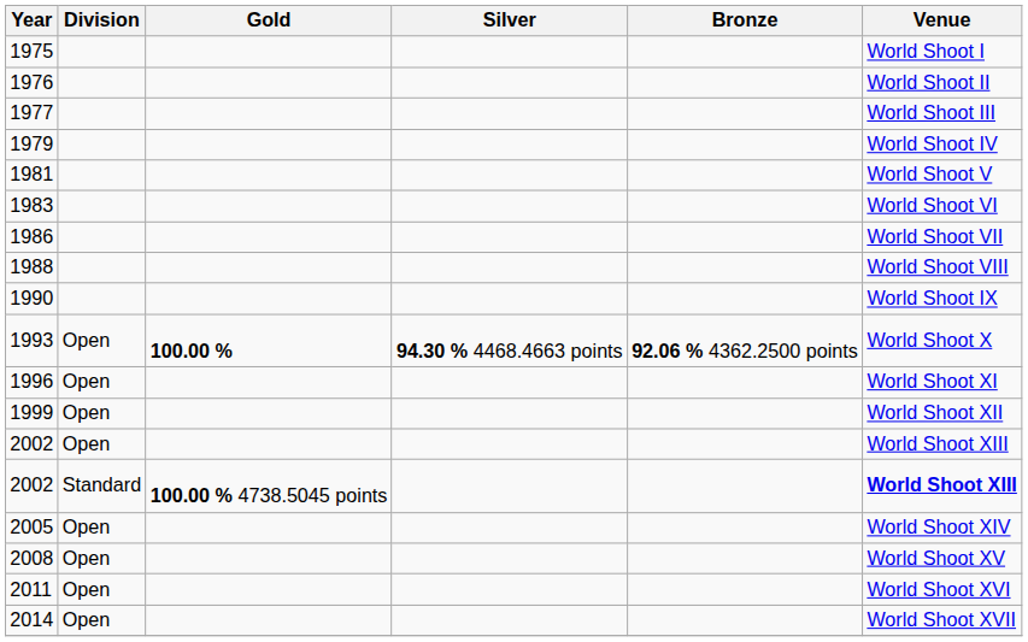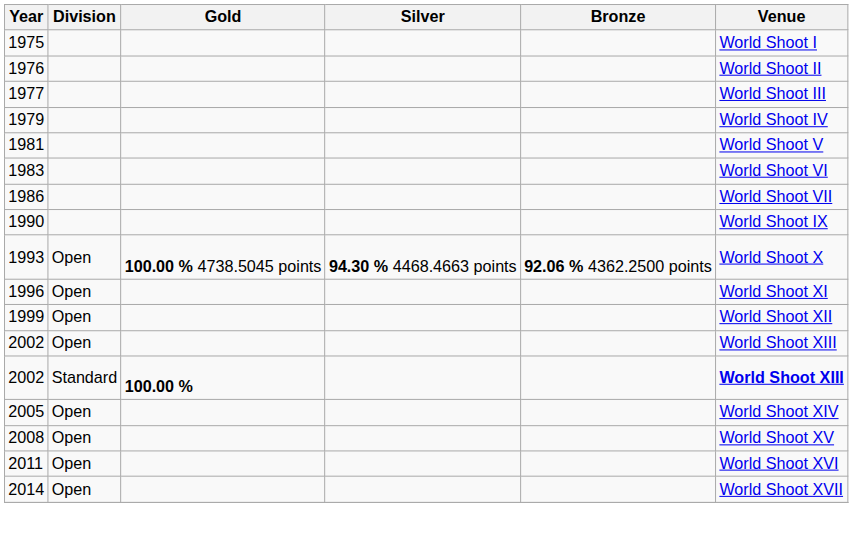- row: 1988 | World Shoot VIII
1993 | Gold: 100.00 % -> 100.00 % 4738.5045 points
2002 / Standard | Gold: 100.00 % 4738.5045 points -> 100.00 %
